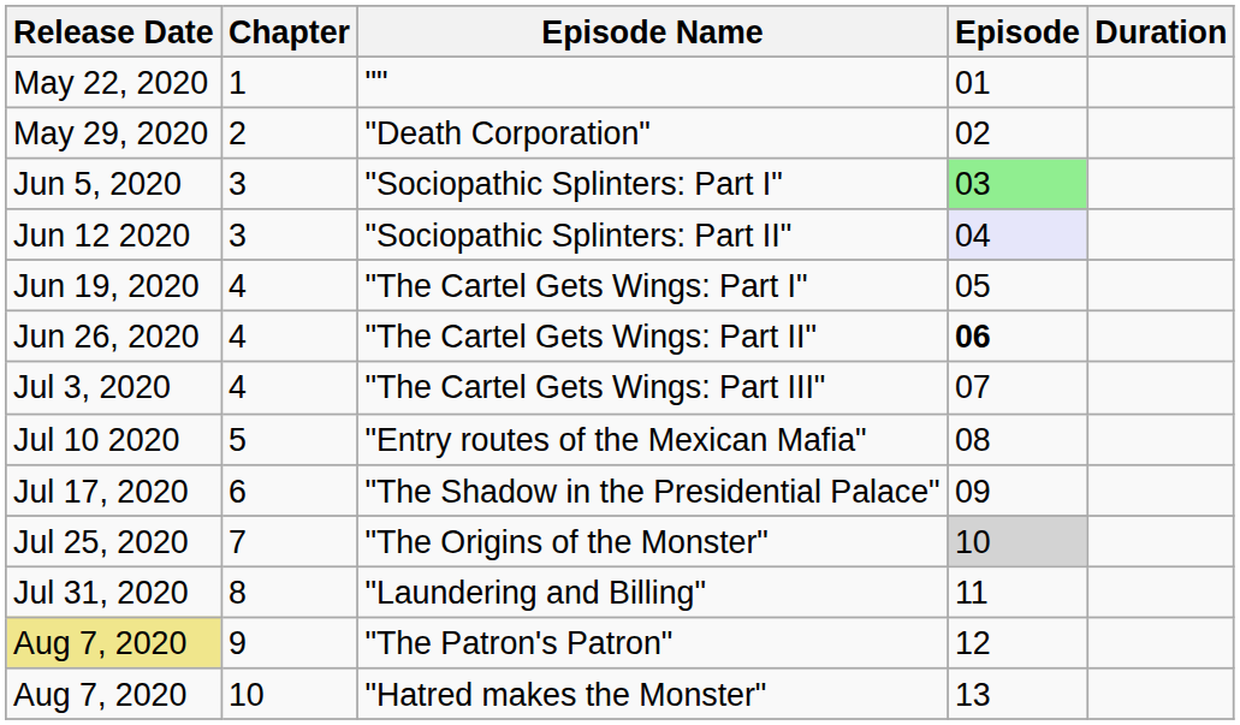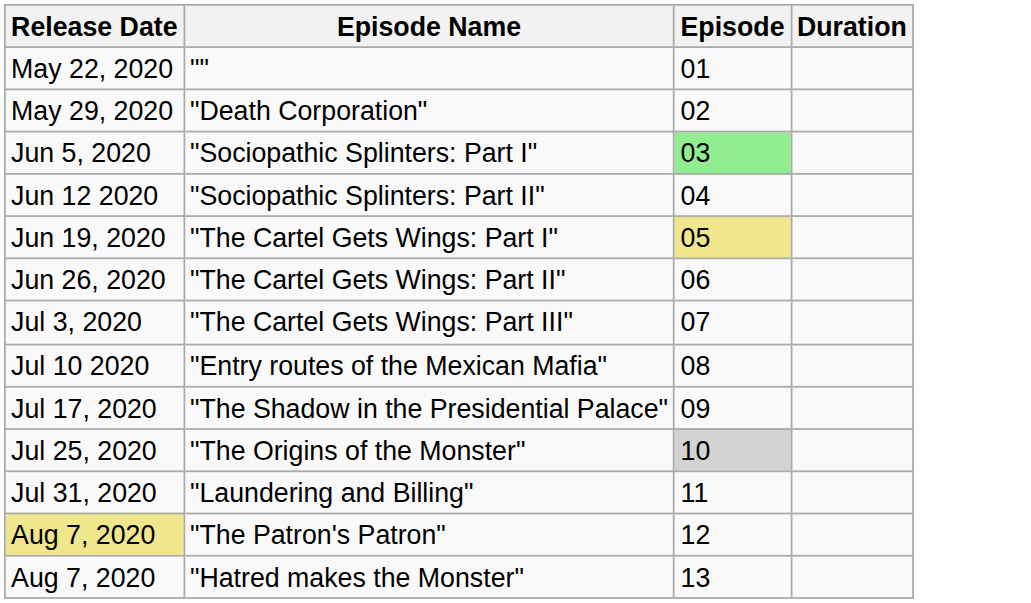- column: Chapter | 1 | 2 | 3 | 3 | 4 | 4 | 4 | 5 | 6 | 7 | 8 | 9 | 10
"Sociopathic Splinters: Part II" | Episode: lavender background -> no background
"The Cartel Gets Wings: Part I" | Episode: no background -> khaki background
"The Cartel Gets Wings: Part II" | Episode: bold -> normal
